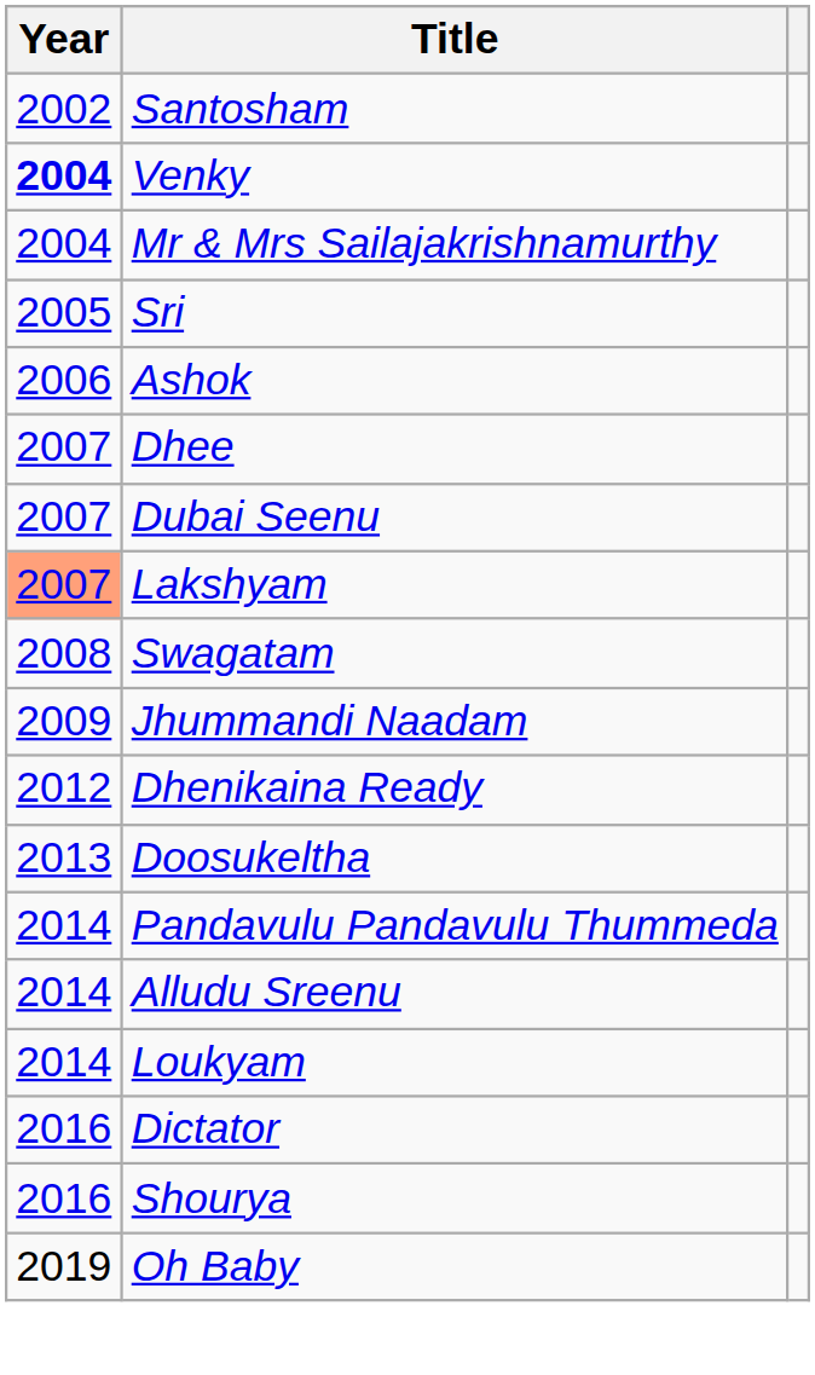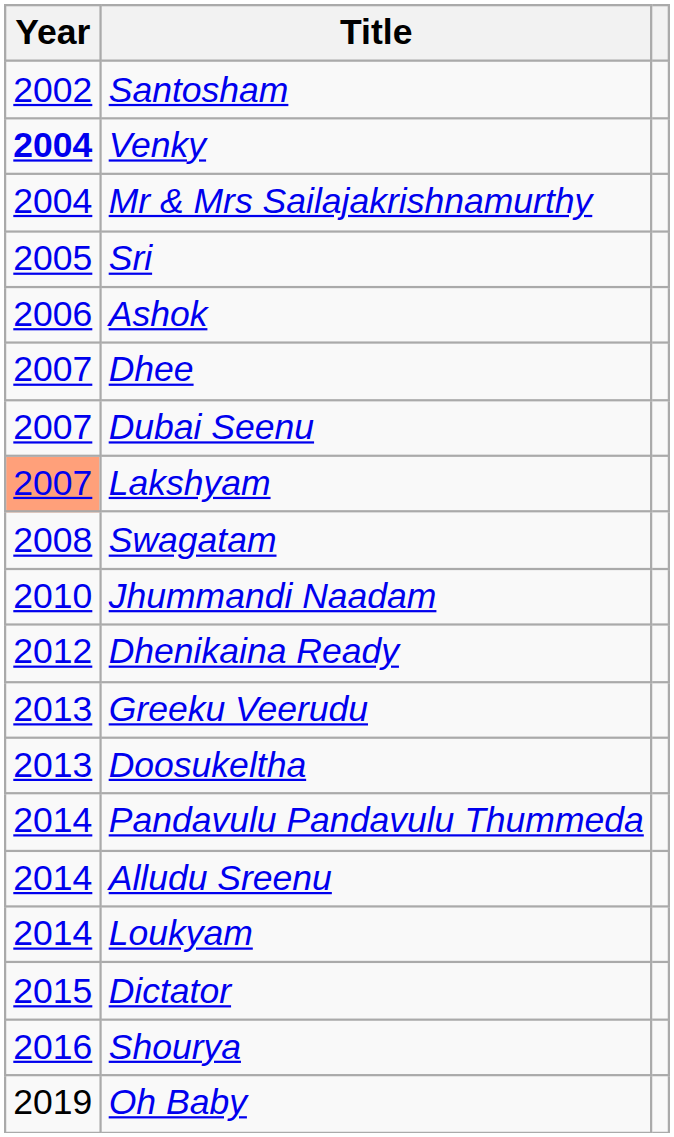Jhummandi Naadam | Year: 2009 -> 2010
+ row: 2013 | Greeku Veerudu
Dictator | Year: 2016 -> 2015
